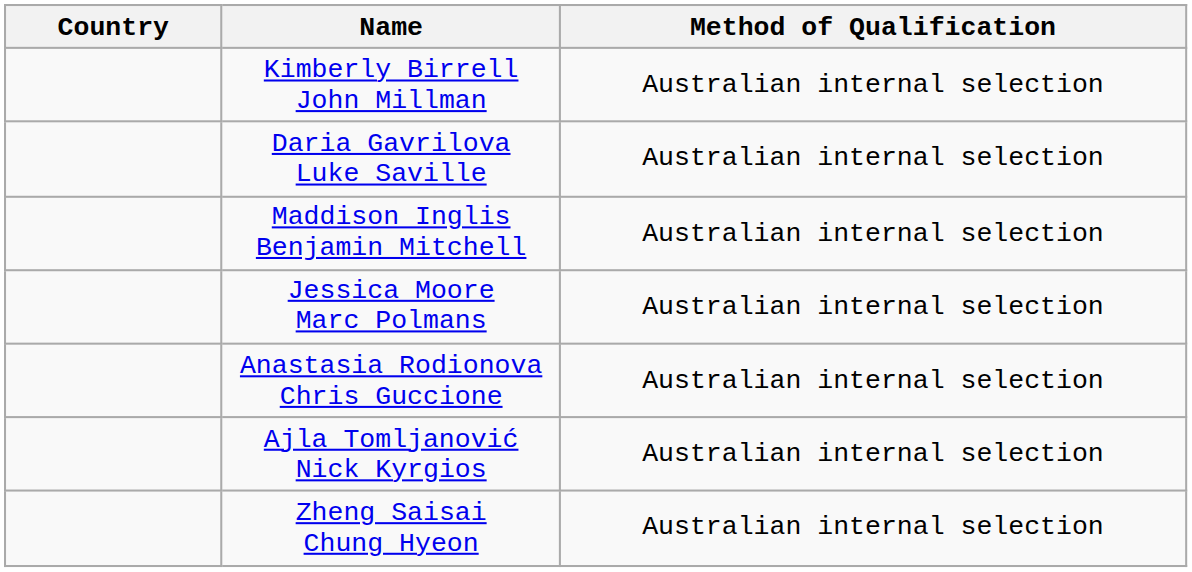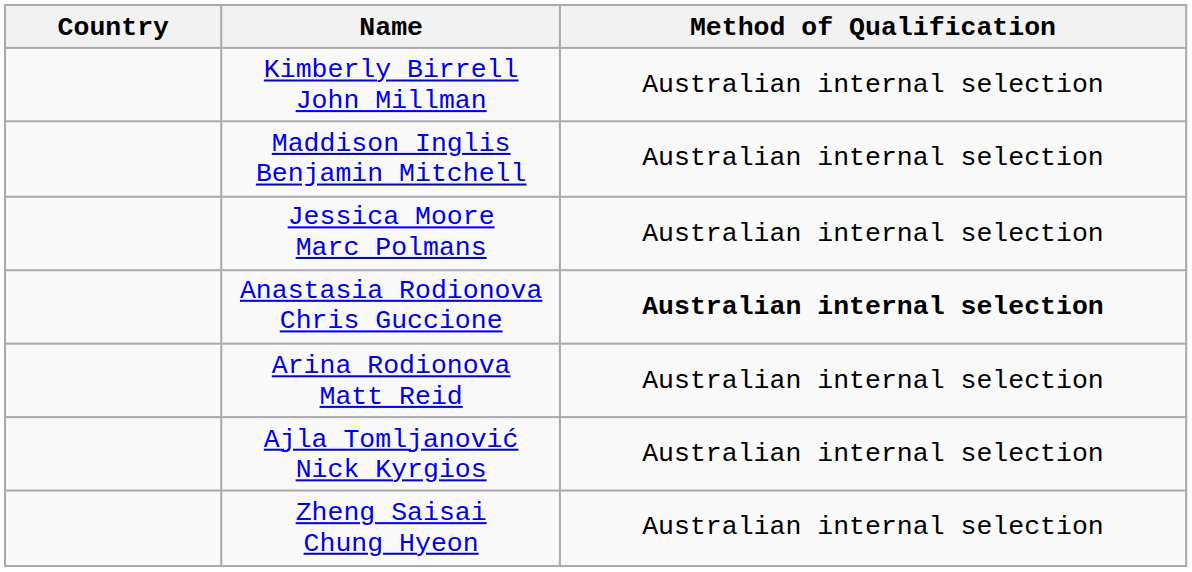- row: Daria Gavrilova Luke Saville | Australian internal selection
Anastasia Rodionova Chris Guccione | Method of Qualification: normal -> bold
+ row: Arina Rodionova Matt Reid | Australian internal selection
